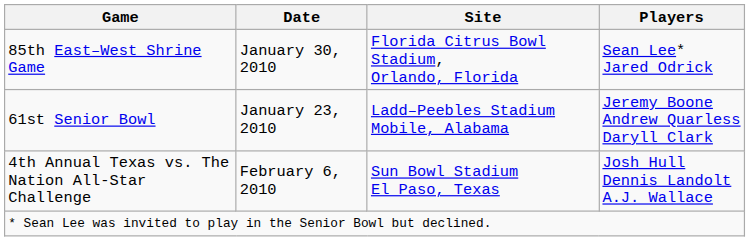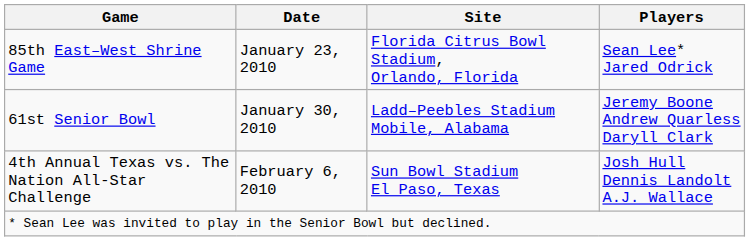85th East–West Shrine Game | Date: January 30, 2010 -> January 23, 2010
61st Senior Bowl | Date: January 23, 2010 -> January 30, 2010
